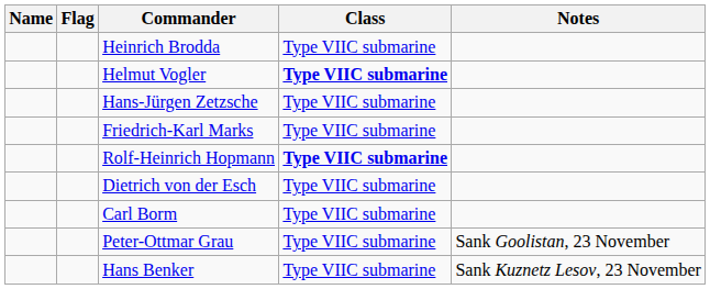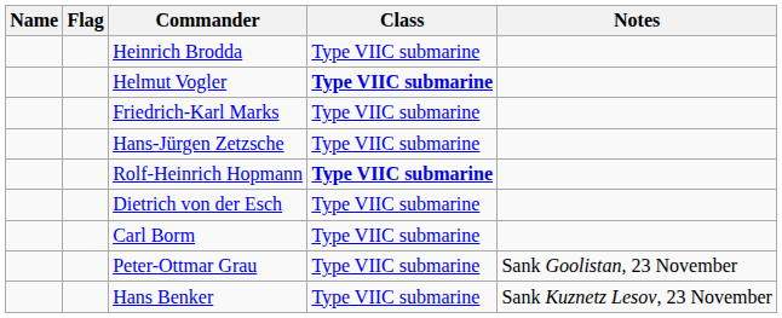rows swapped: Friedrich-Karl Marks <-> Hans-Jürgen Zetzsche
